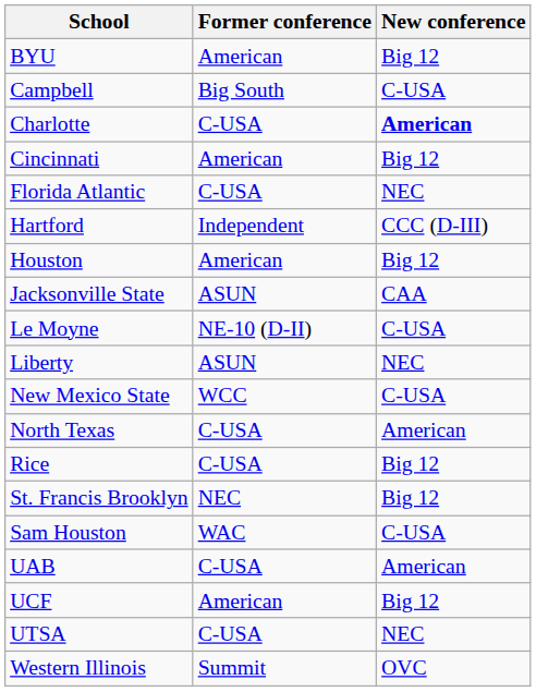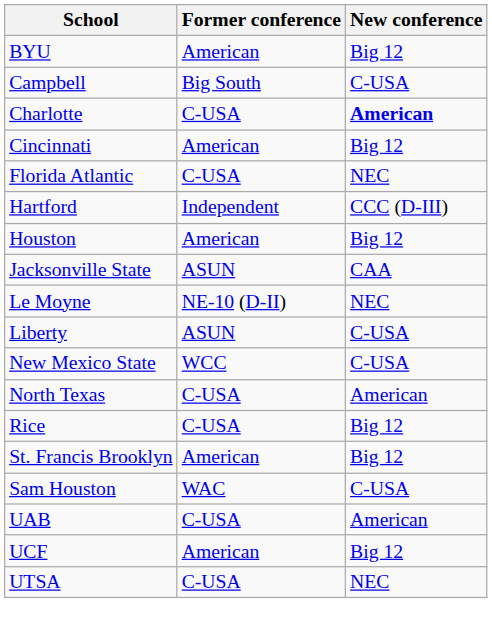Le Moyne | New conference: C-USA -> NEC
Liberty | New conference: NEC -> C-USA
St. Francis Brooklyn | Former conference: NEC -> American
- row: Western Illinois | Summit | OVC
